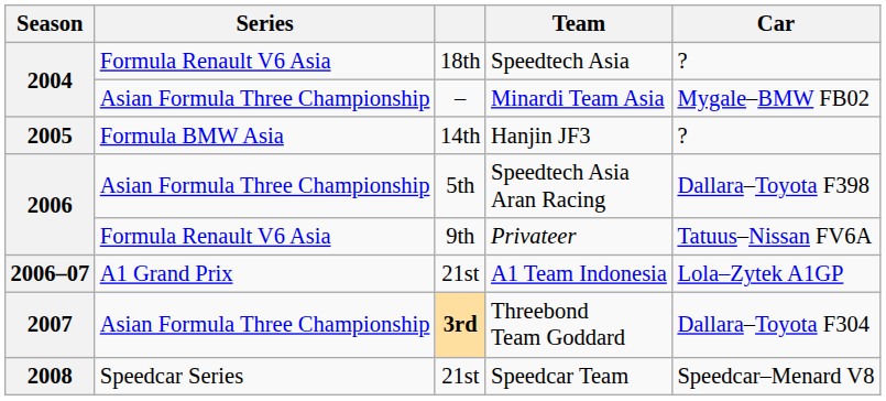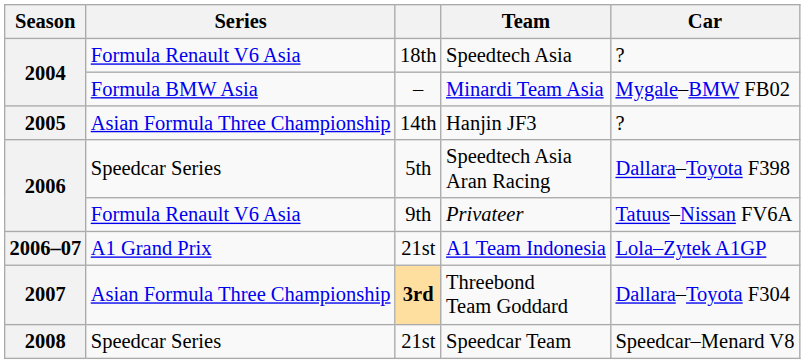Minardi Team Asia | Series: Asian Formula Three Championship -> Formula BMW Asia
Hanjin JF3 | Series: Formula BMW Asia -> Asian Formula Three Championship
Speedtech Asia Aran Racing | Series: Asian Formula Three Championship -> Speedcar Series
